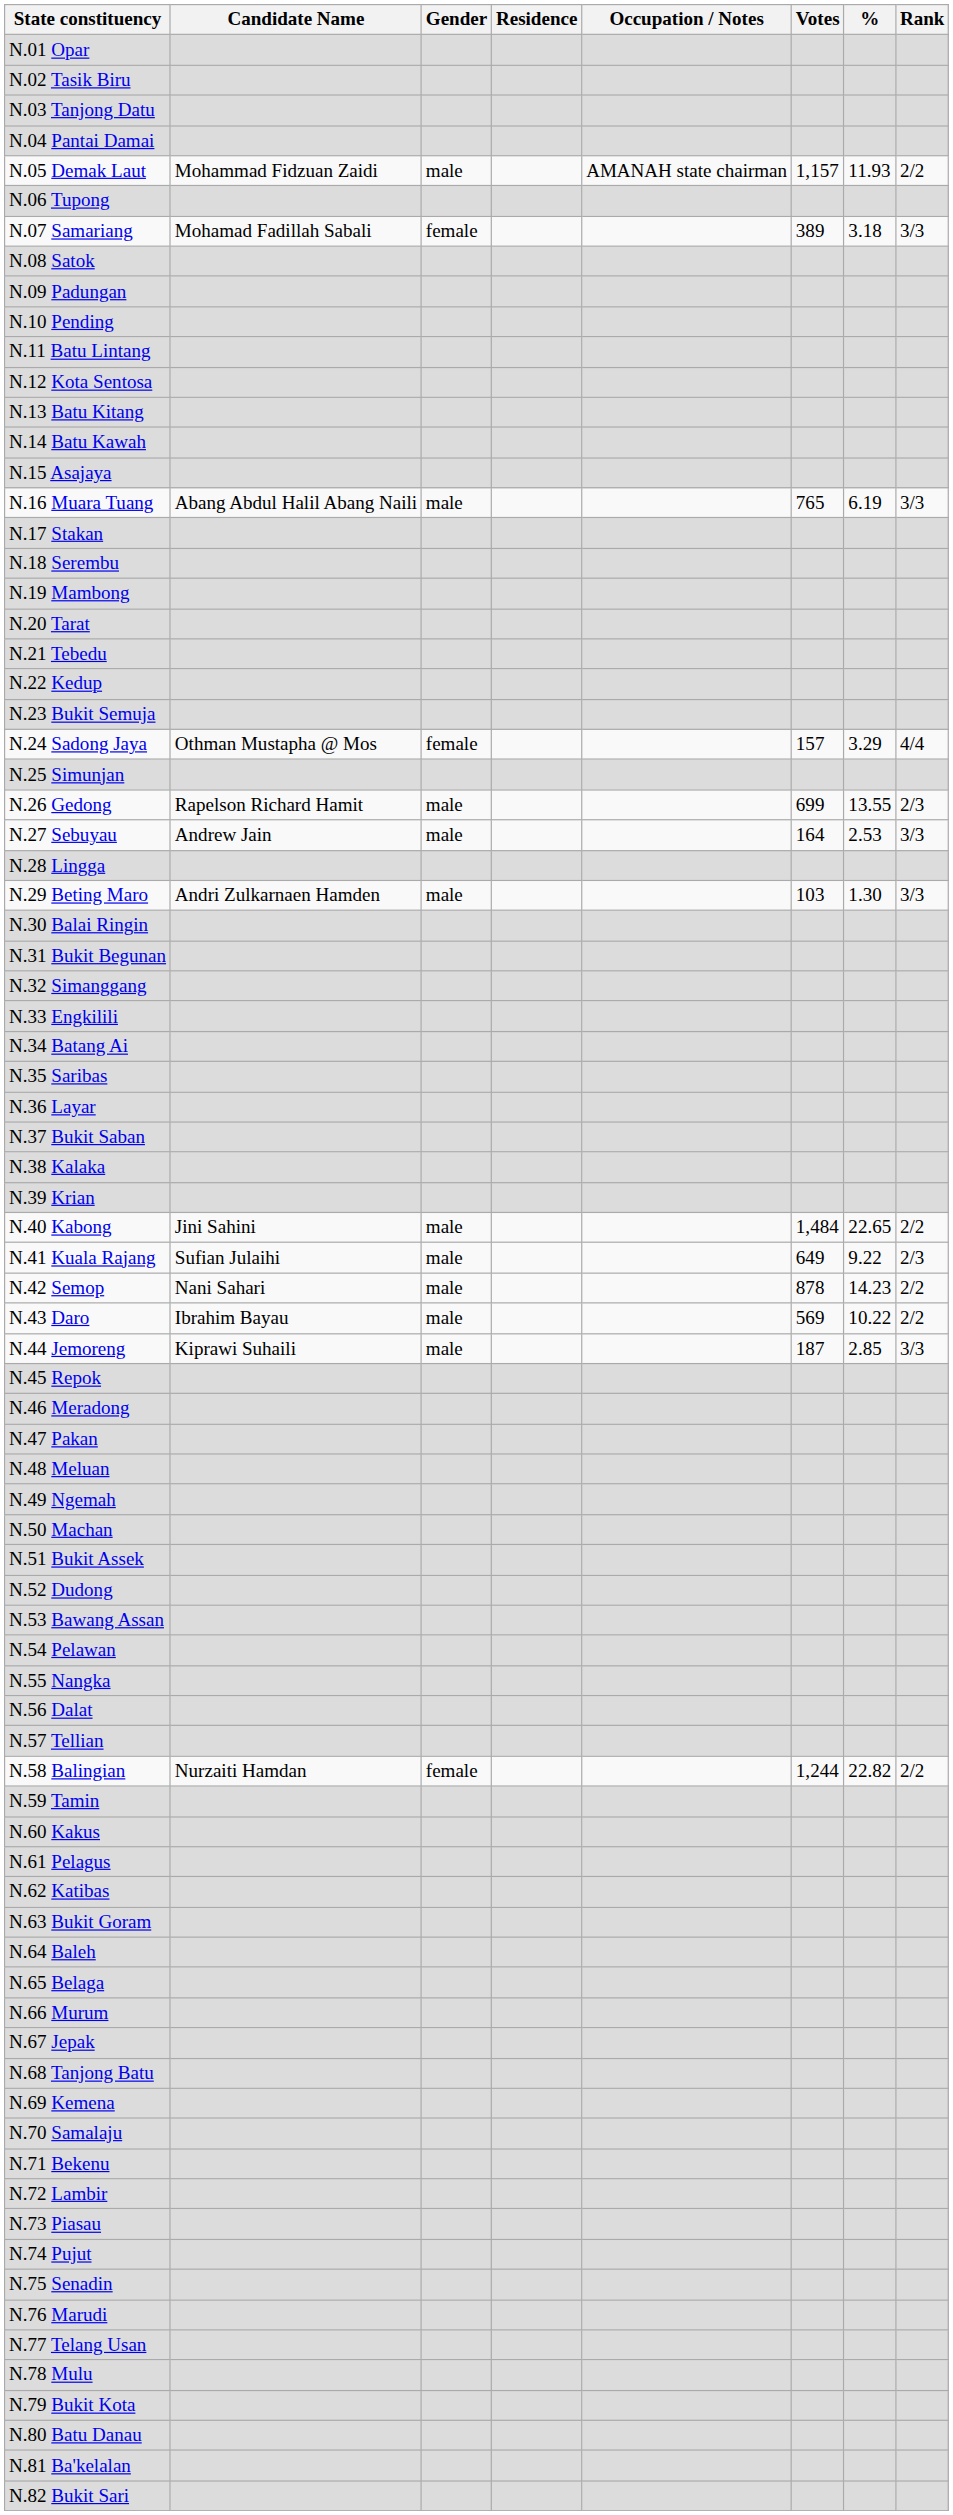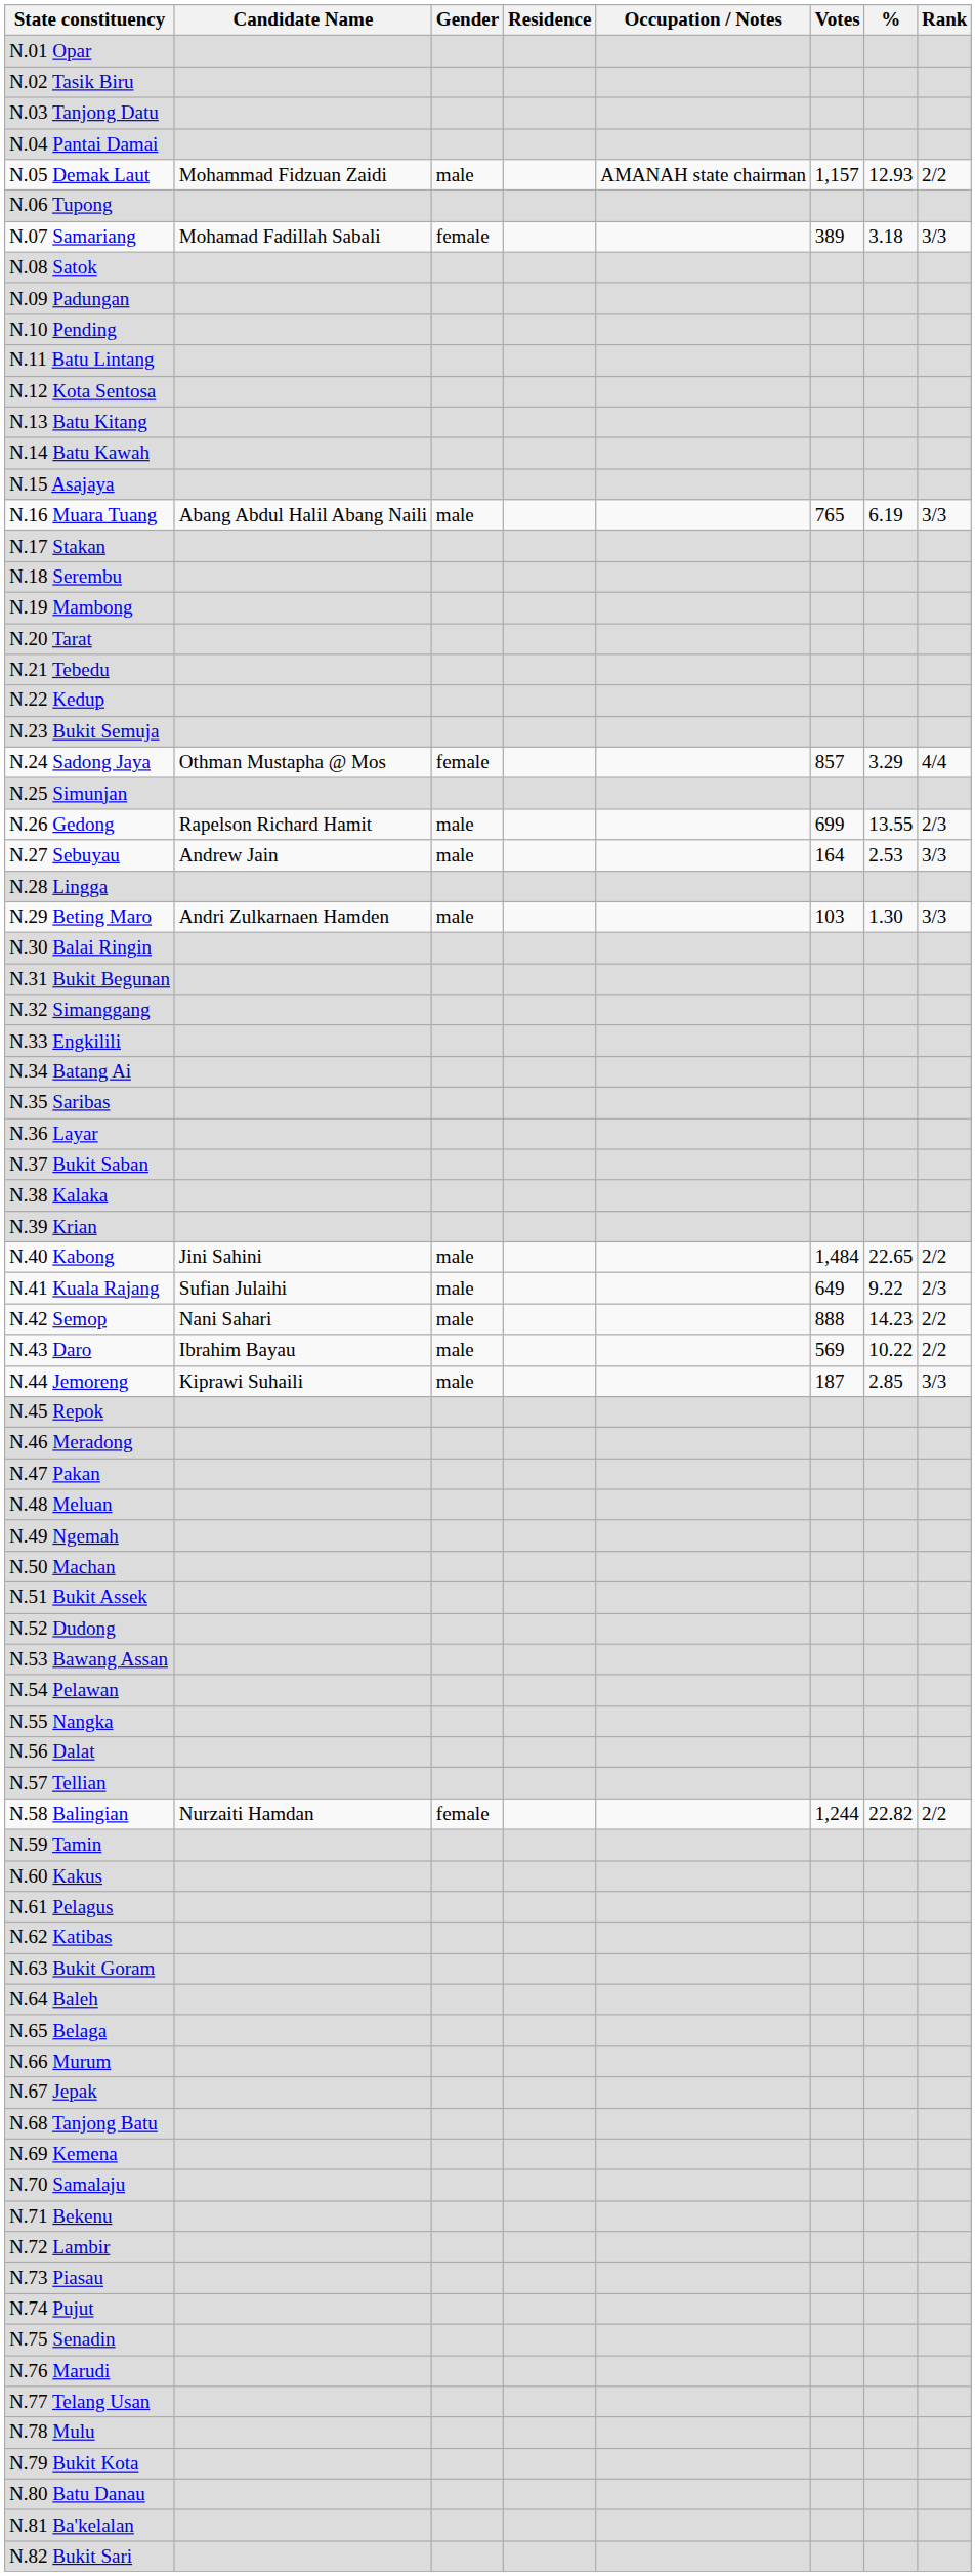N.05 Demak Laut | %: 11.93 -> 12.93
N.24 Sadong Jaya | Votes: 157 -> 857
N.42 Semop | Votes: 878 -> 888
